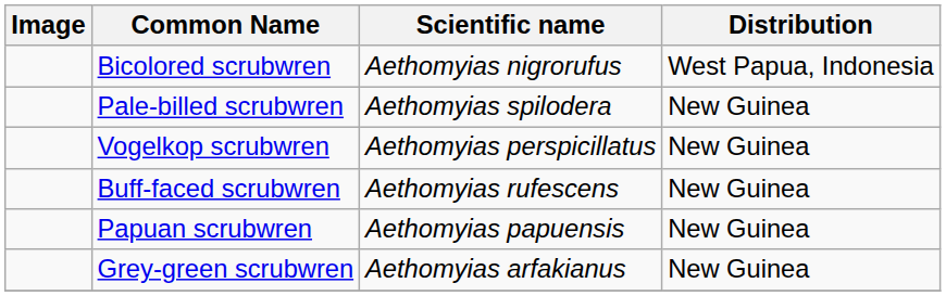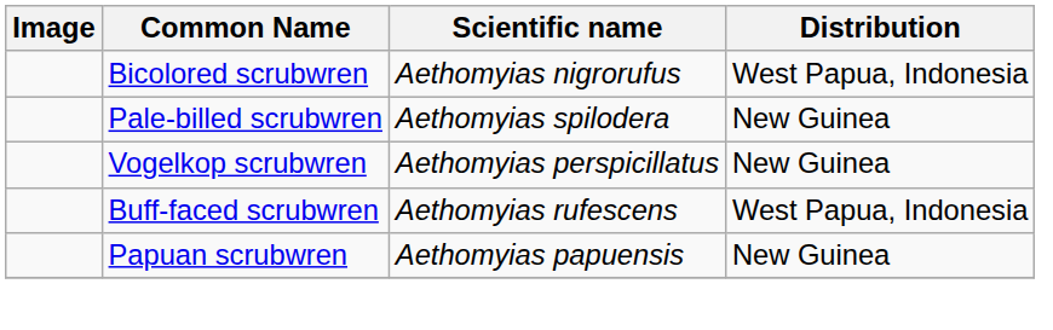Buff-faced scrubwren | Distribution: New Guinea -> West Papua, Indonesia
- row: Grey-green scrubwren | Aethomyias arfakianus | New Guinea
